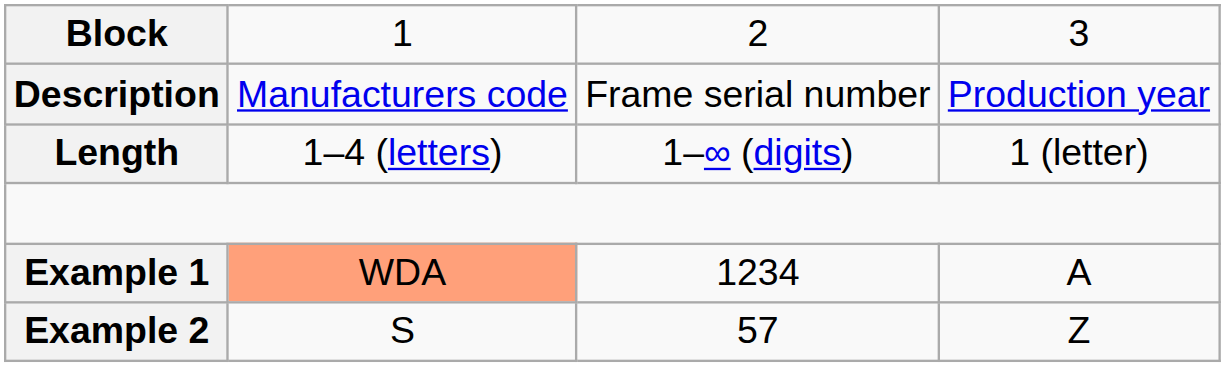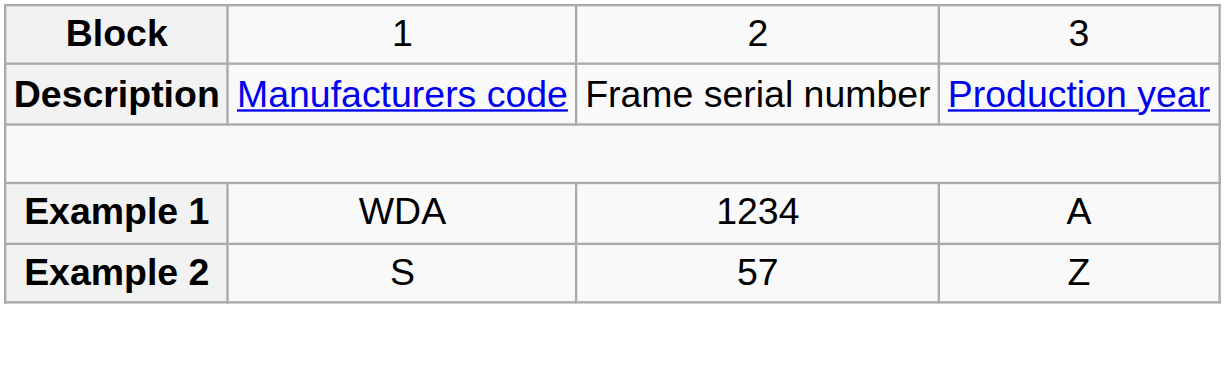- row: Length | 1–4 (letters) | 1–∞ (digits) | 1 (letter)
Example 1 | column 2: lightsalmon background -> no background
